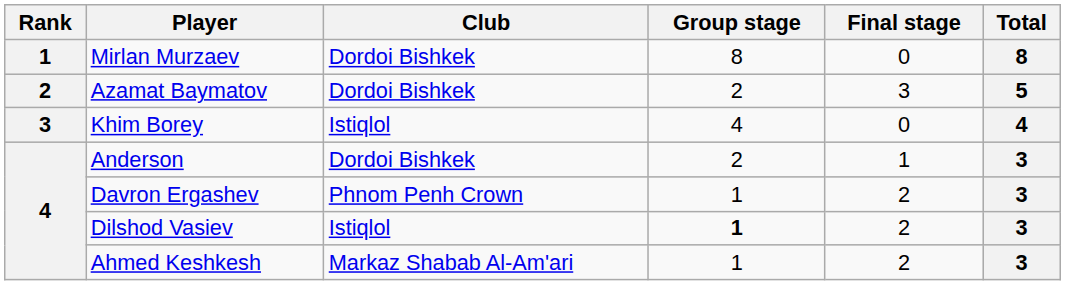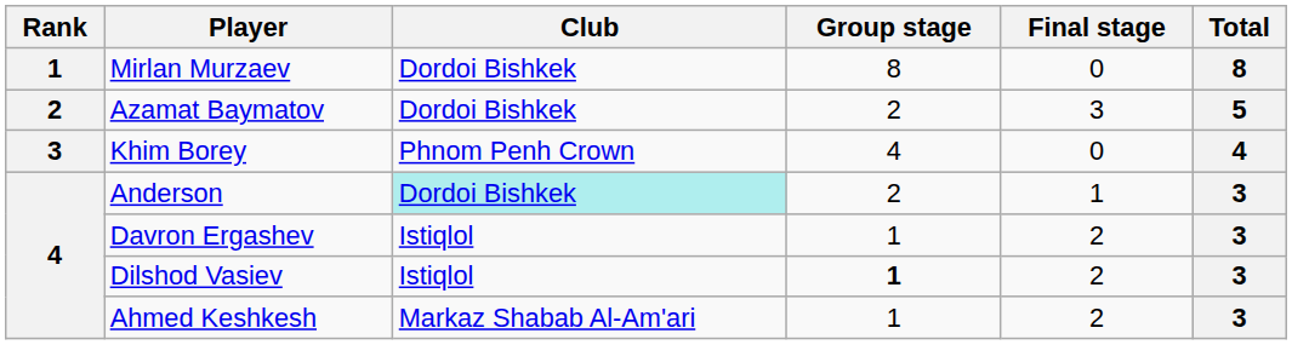Khim Borey | Club: Istiqlol -> Phnom Penh Crown
Anderson | Club: no background -> paleturquoise background
Davron Ergashev | Club: Phnom Penh Crown -> Istiqlol
